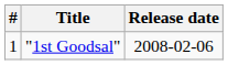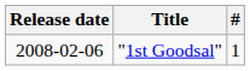columns swapped: # <-> Release date
